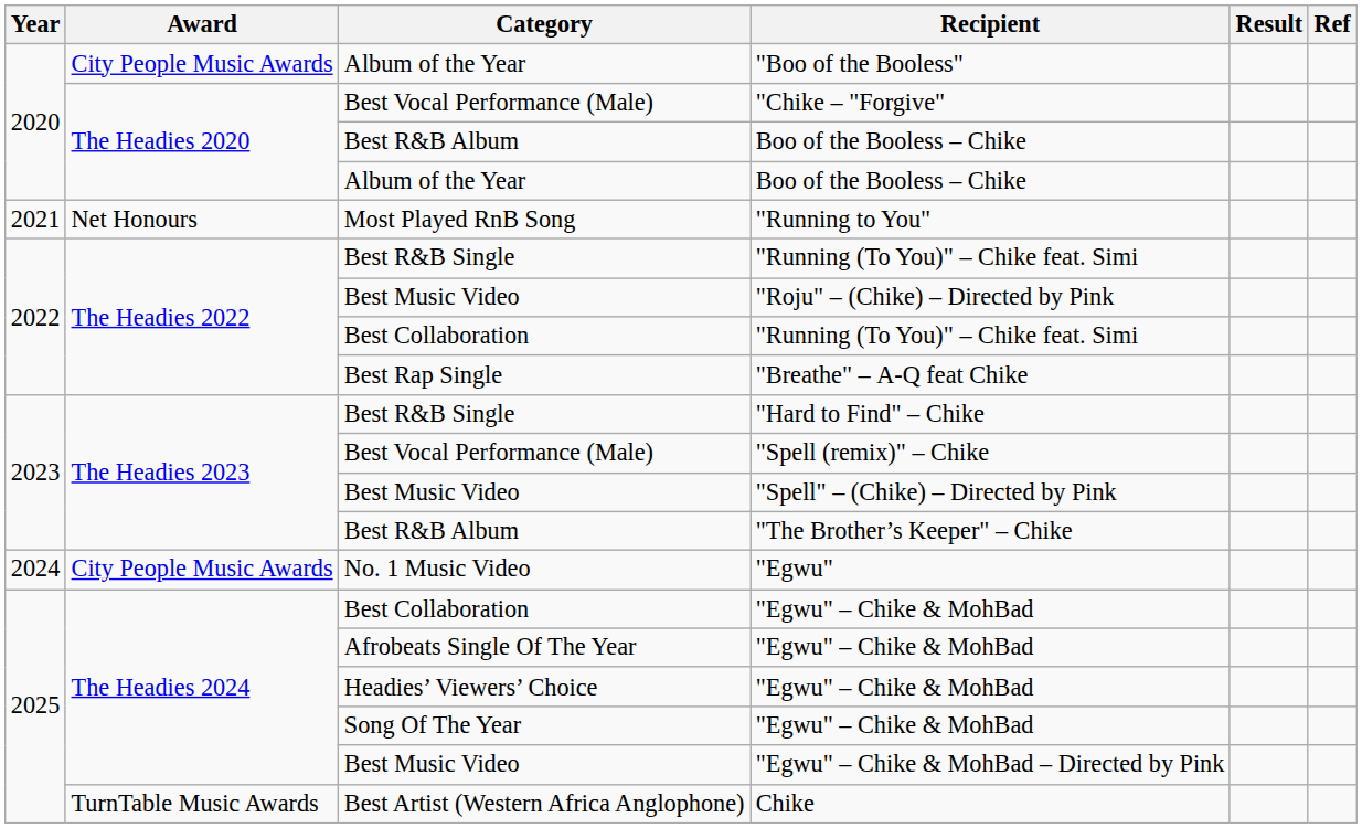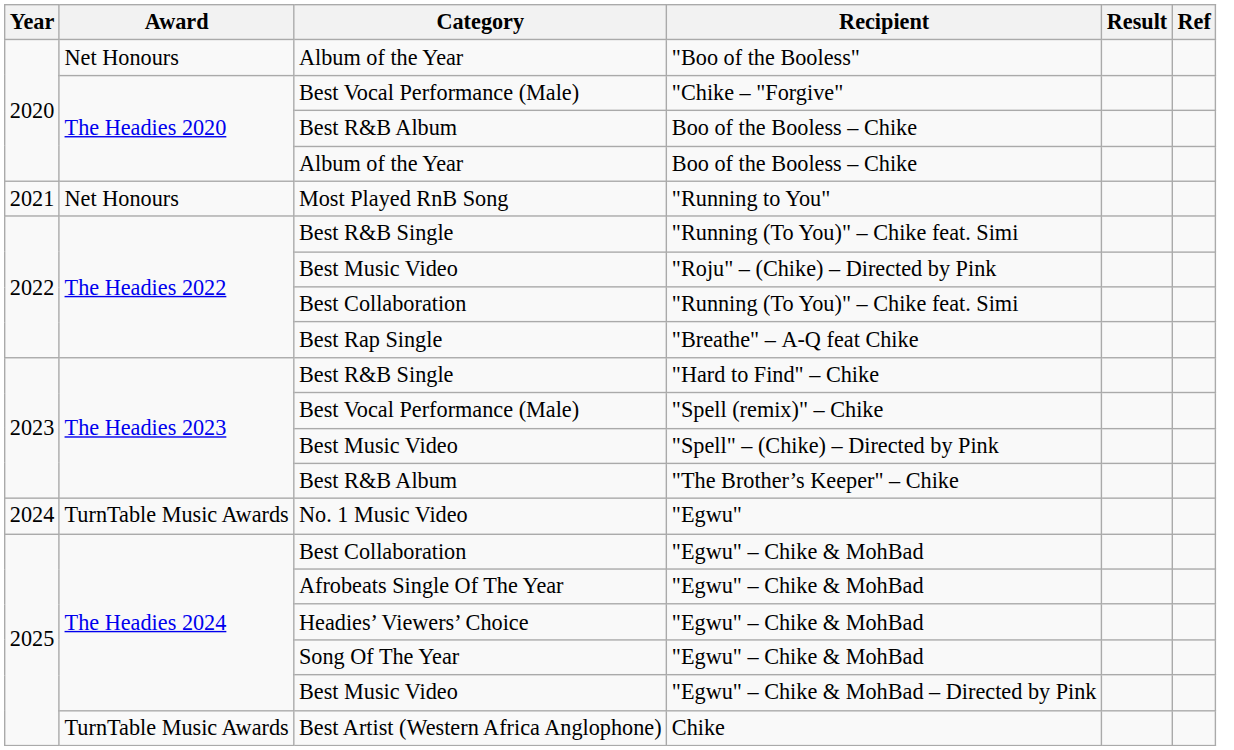"Boo of the Booless" | Award: City People Music Awards -> Net Honours
"Egwu" | Award: City People Music Awards -> TurnTable Music Awards
